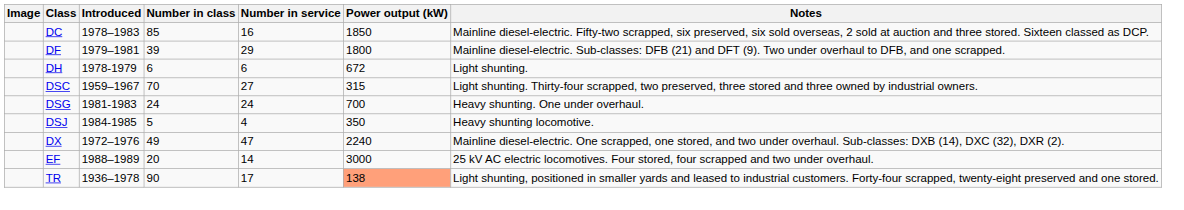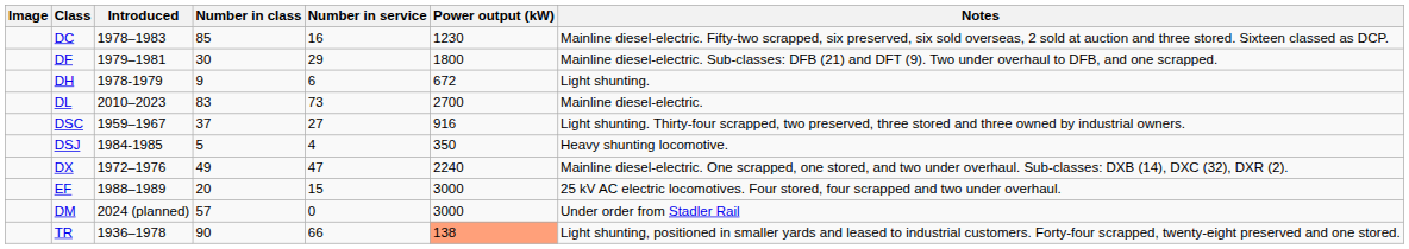DC | Power output (kW): 1850 -> 1230
DF | Number in class: 39 -> 30
DH | Number in class: 6 -> 9
+ row: DL | 2010–2023 | 83 | 73 | 2700 | Mainline diesel-electric.
DSC | Number in class: 70 -> 37
DSC | Power output (kW): 315 -> 916
- row: DSG | 1981-1983 | 24 | 24 | 700 | Heavy shunting. One under overhaul.
EF | Number in service: 14 -> 15
+ row: DM | 2024 (planned) | 57 | 0 | 3000 | Under order from Stadler Rail
TR | Number in service: 17 -> 66
